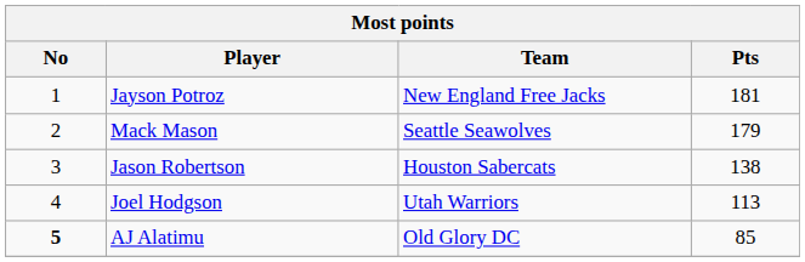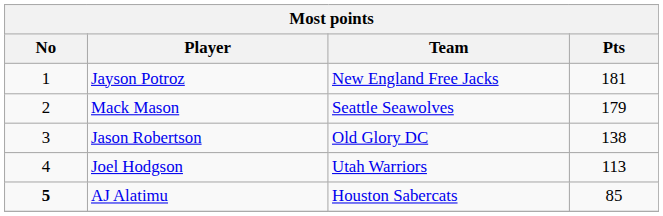Jason Robertson | Team: Houston Sabercats -> Old Glory DC
AJ Alatimu | Team: Old Glory DC -> Houston Sabercats
